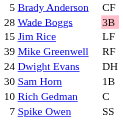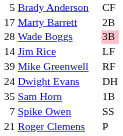+ row: 17 | Marty Barrett | 2B
Jim Rice | column 1: 15 -> 14
Sam Horn | column 1: 30 -> 35
- row: 10 | Rich Gedman | C
+ row: 21 | Roger Clemens | P
